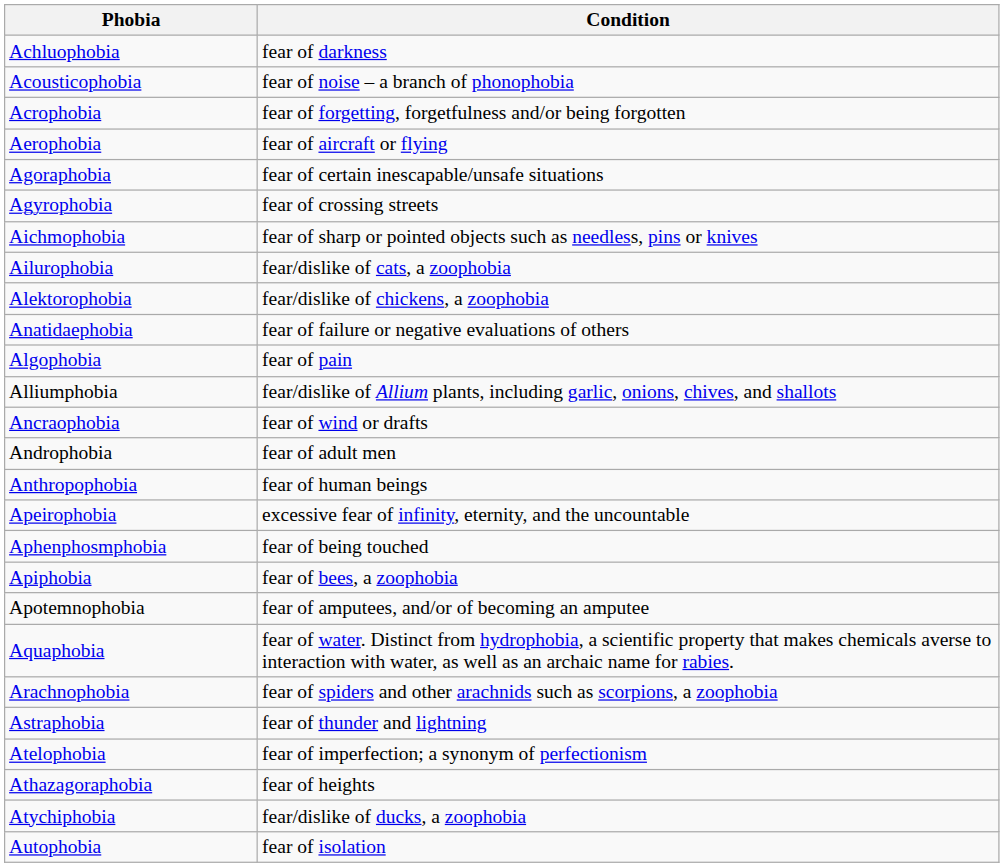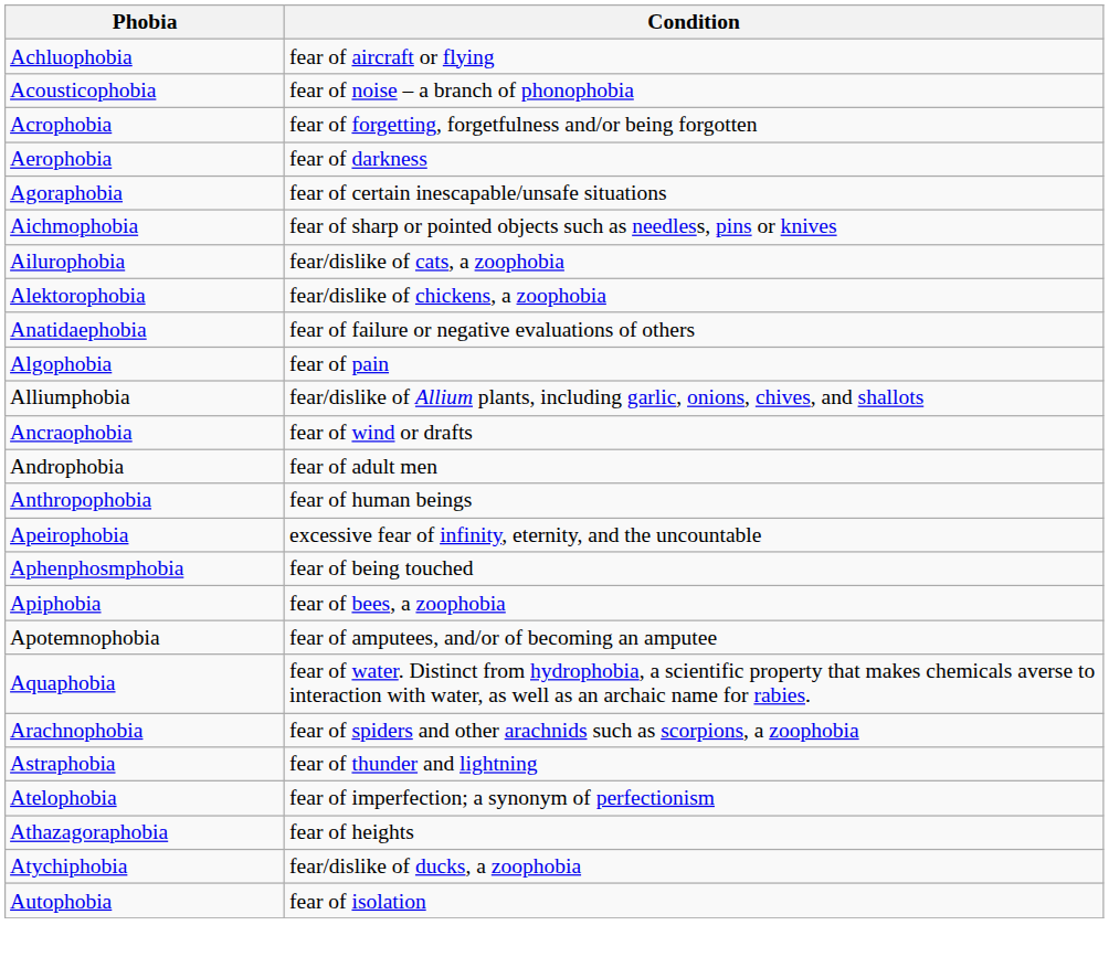Achluophobia | Condition: fear of darkness -> fear of aircraft or flying
Aerophobia | Condition: fear of aircraft or flying -> fear of darkness
- row: Agyrophobia | fear of crossing streets
